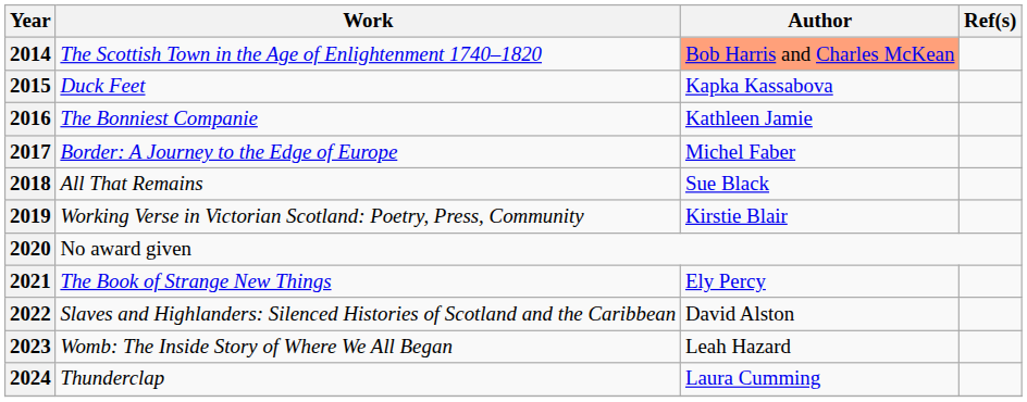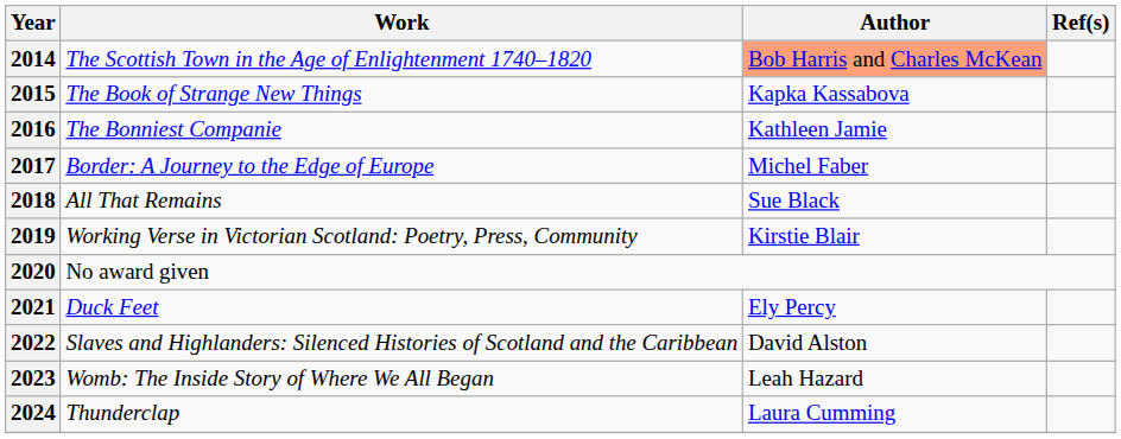2015 | Work: Duck Feet -> The Book of Strange New Things
2021 | Work: The Book of Strange New Things -> Duck Feet
